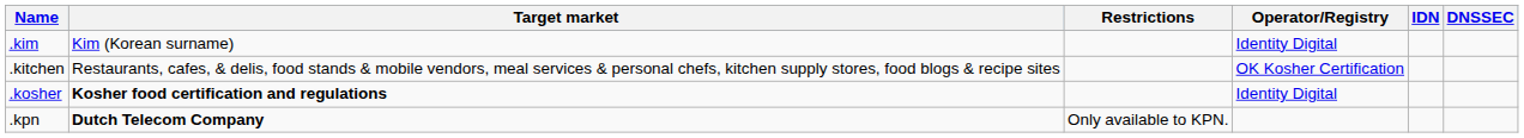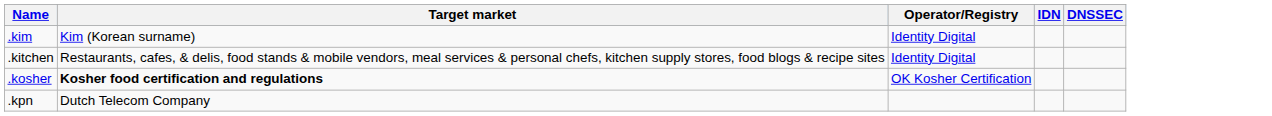- column: Restrictions | Only available to KPN.
.kitchen | Operator/Registry: OK Kosher Certification -> Identity Digital
.kosher | Operator/Registry: Identity Digital -> OK Kosher Certification
.kpn | Target market: bold -> normal
